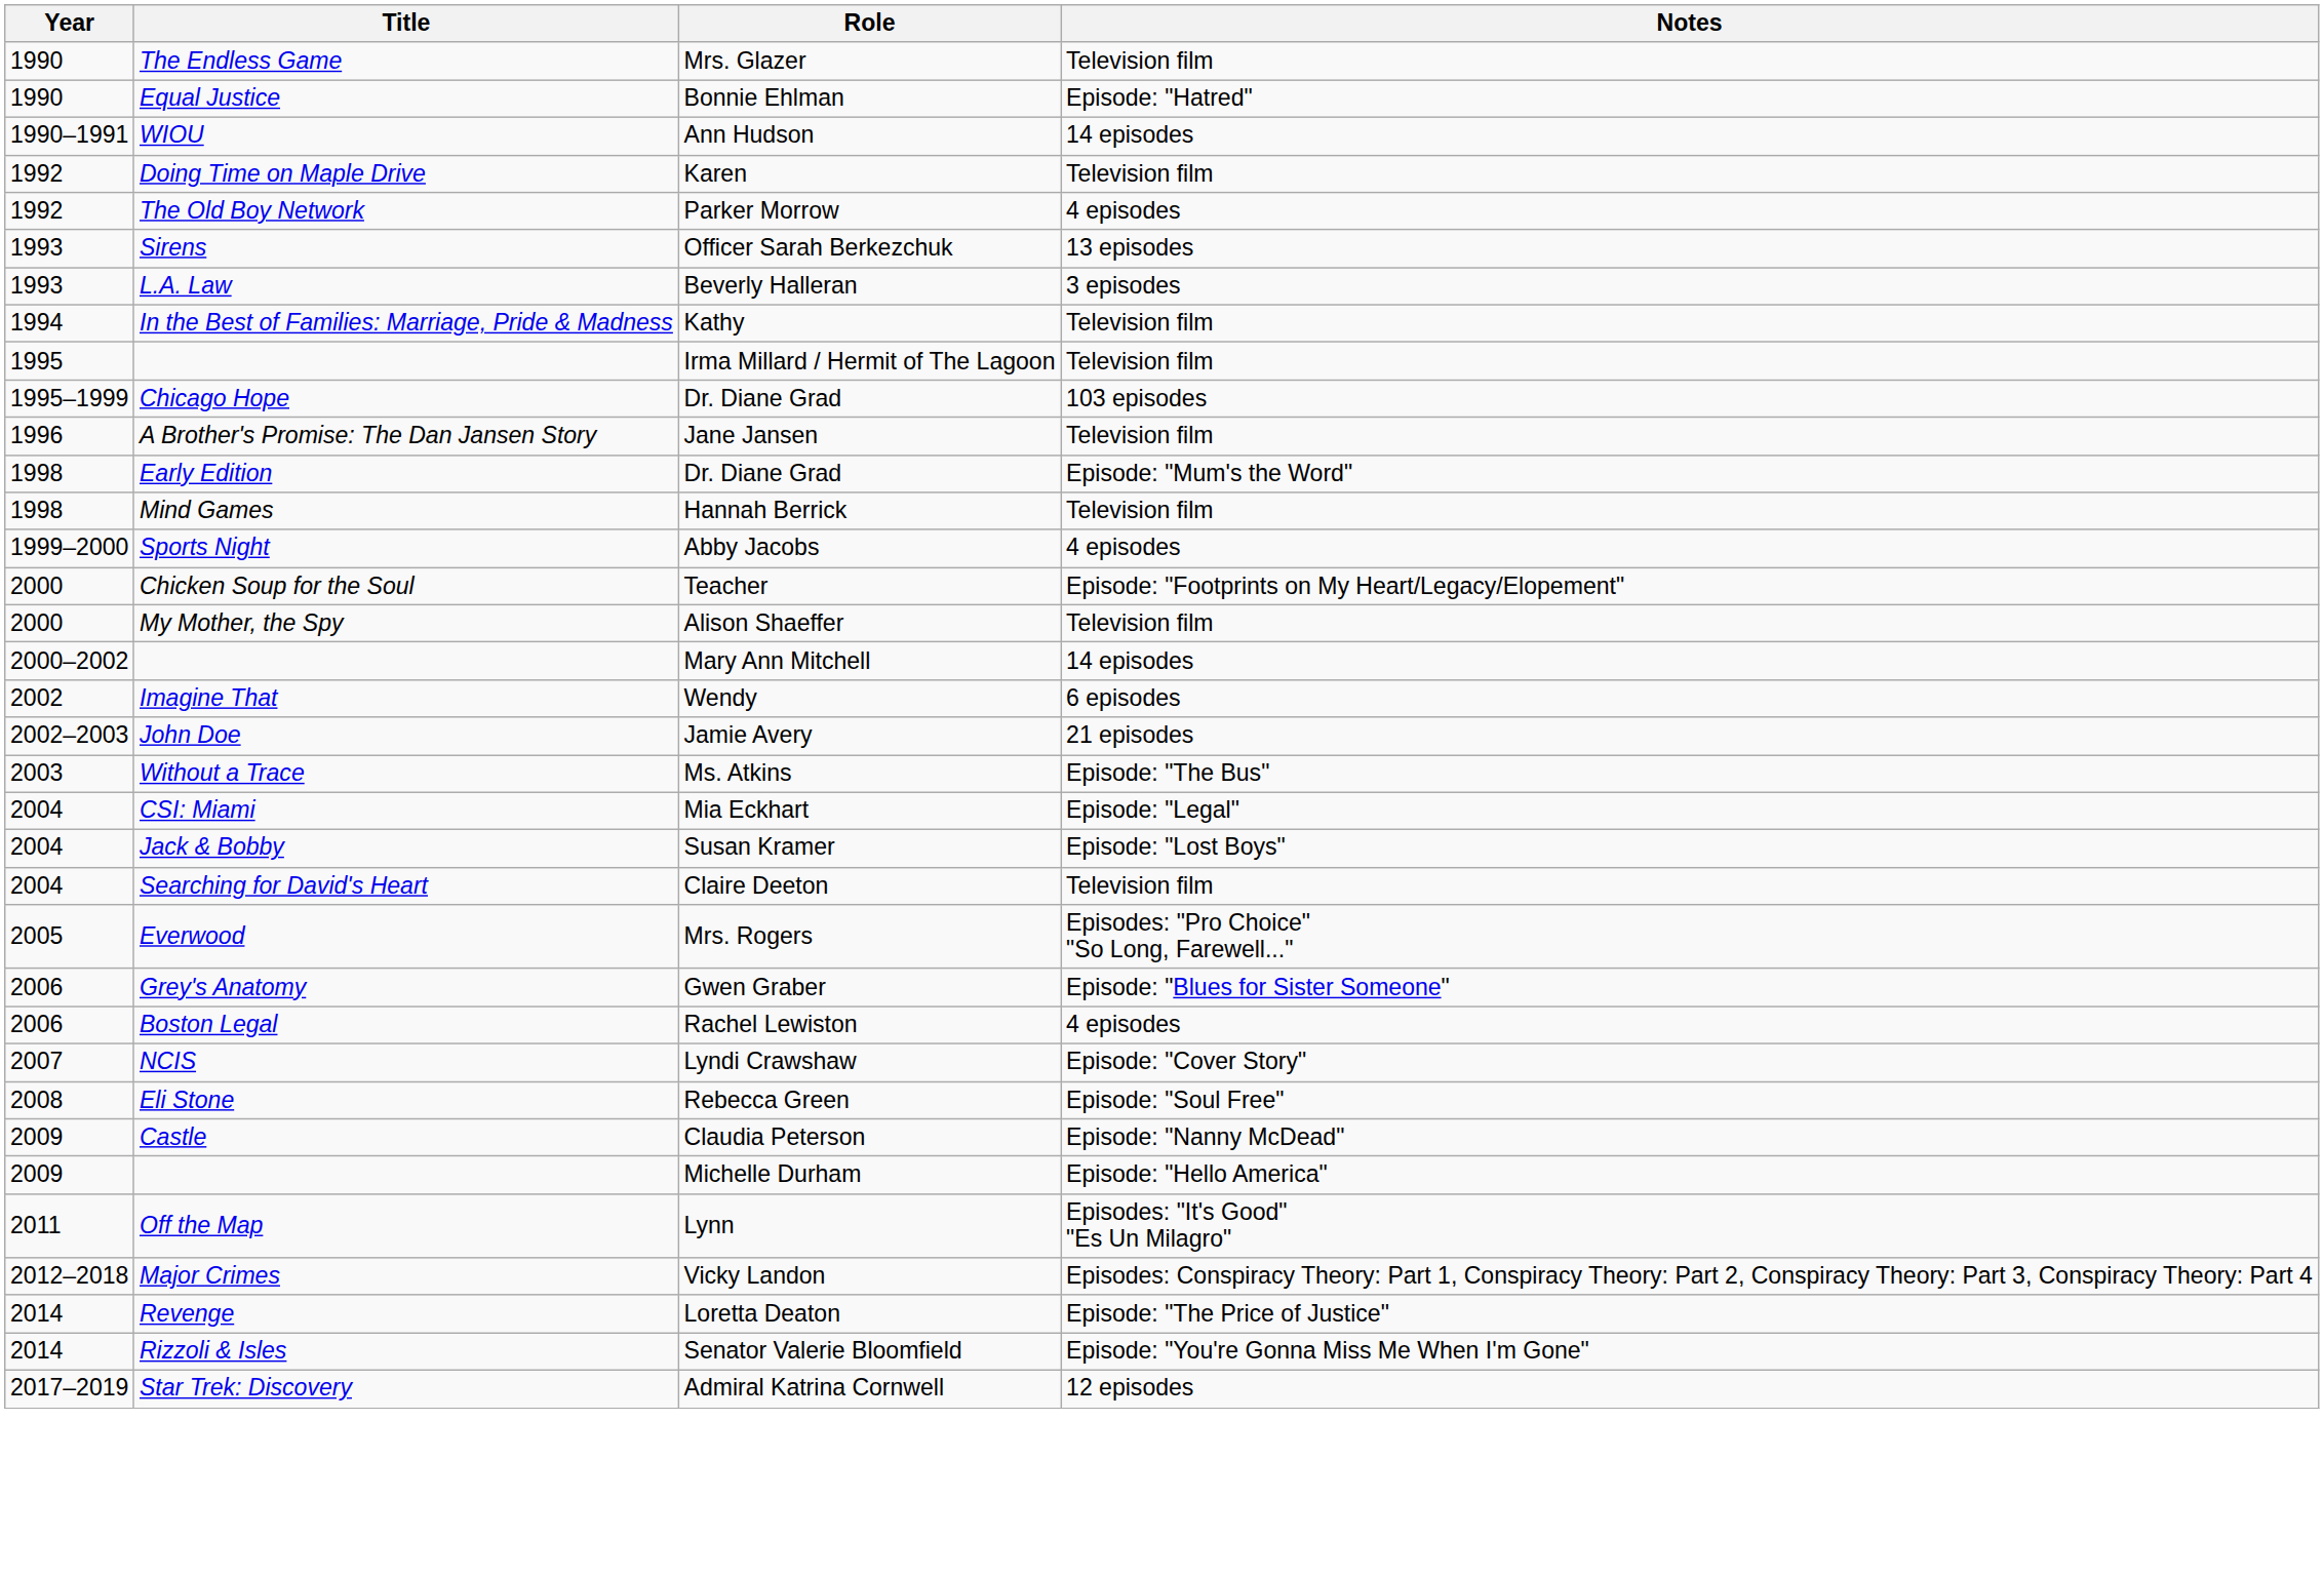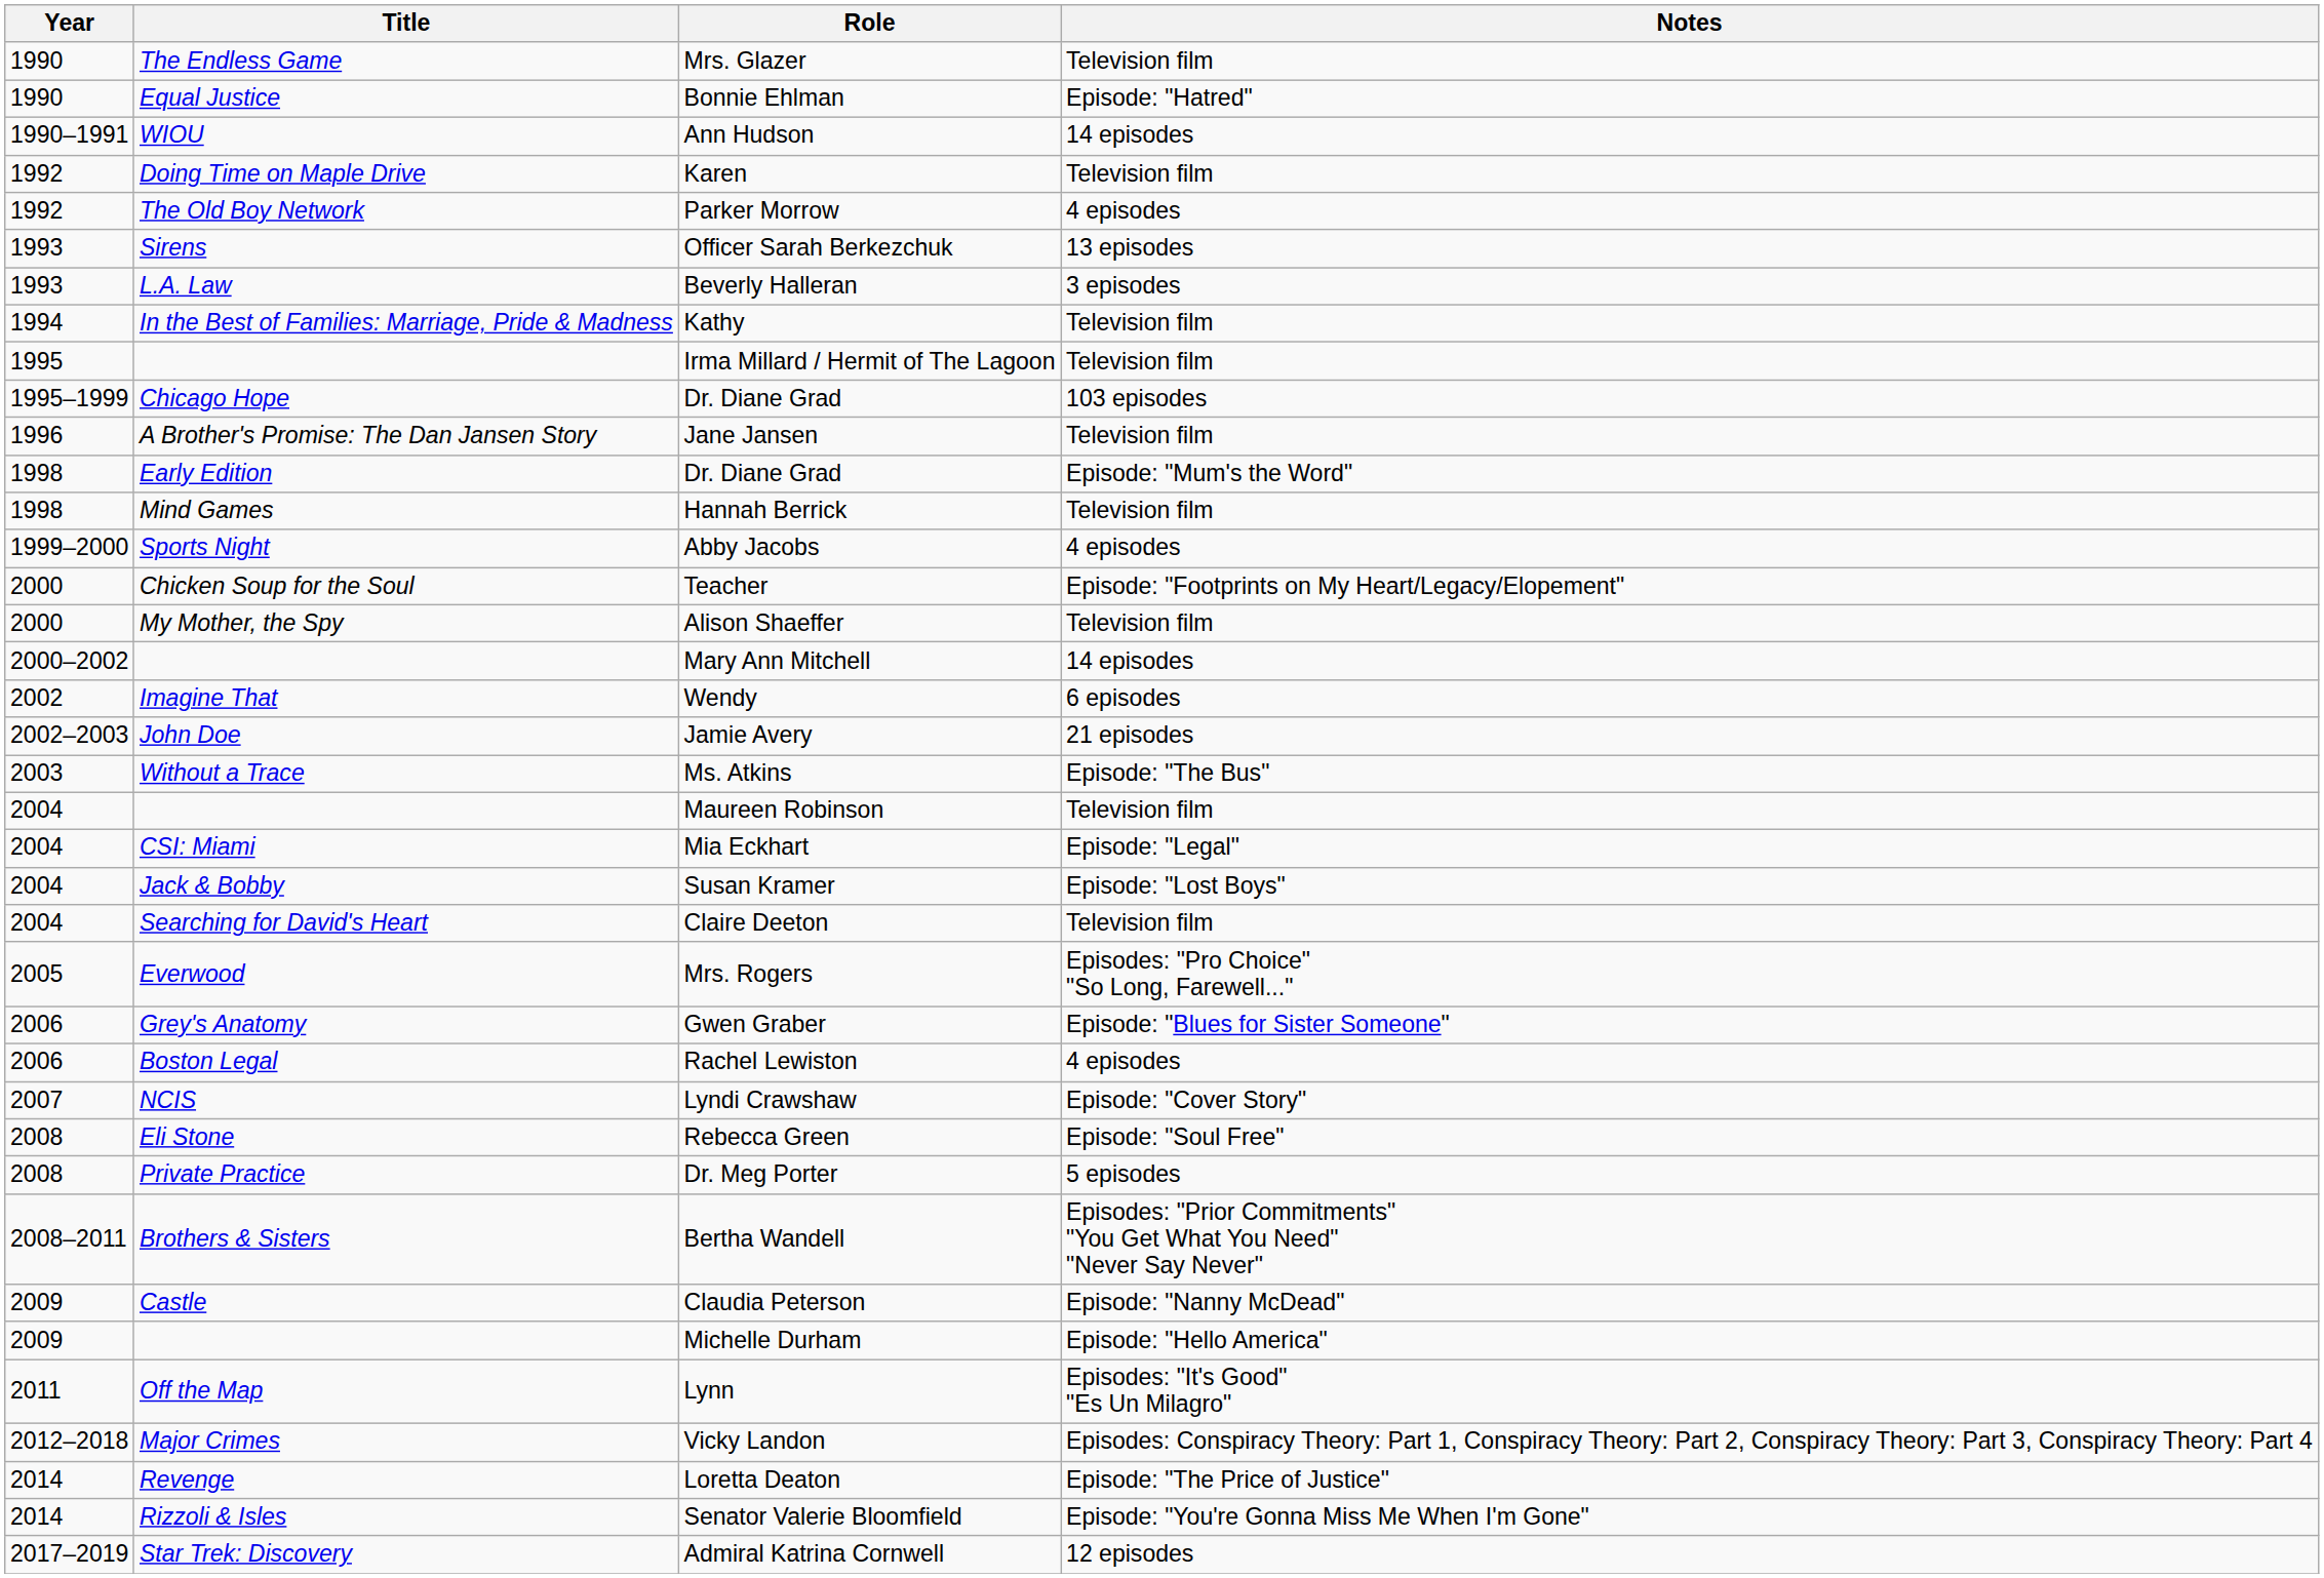+ row: 2004 | Maureen Robinson | Television film
+ row: 2008 | Private Practice | Dr. Meg Porter | 5 episodes
+ row: 2008–2011 | Brothers & Sisters | Bertha Wandell | Episodes: "Prior Commitments" "You Get What You Need" "Never Say Never"
